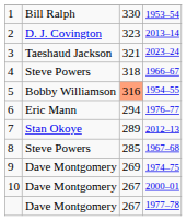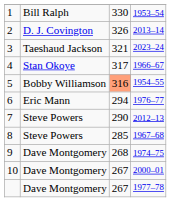2 | column 3: 323 -> 326
4 | column 2: Steve Powers -> Stan Okoye
4 | column 3: 318 -> 317
7 | column 2: Stan Okoye -> Steve Powers
7 | column 3: 289 -> 290
9 | column 3: 269 -> 268
